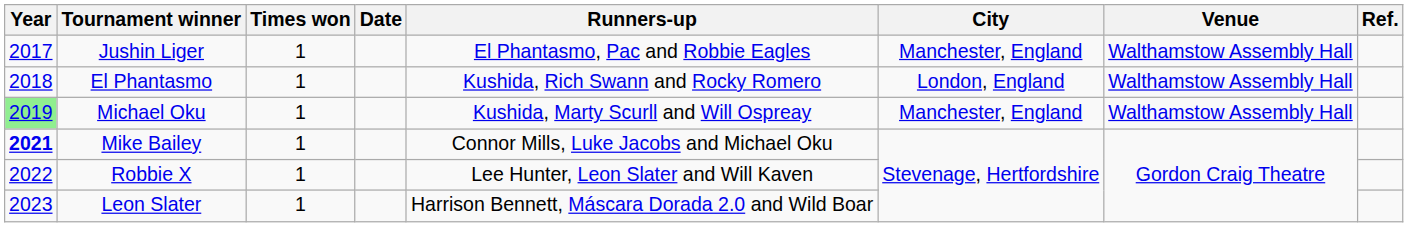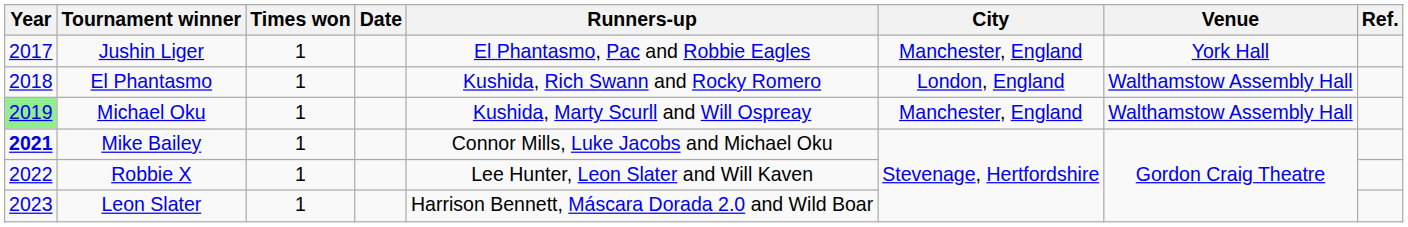Jushin Liger | Venue: Walthamstow Assembly Hall -> York Hall
